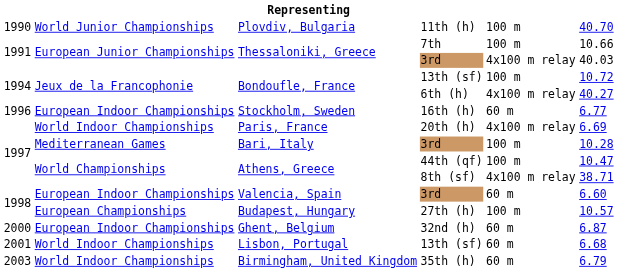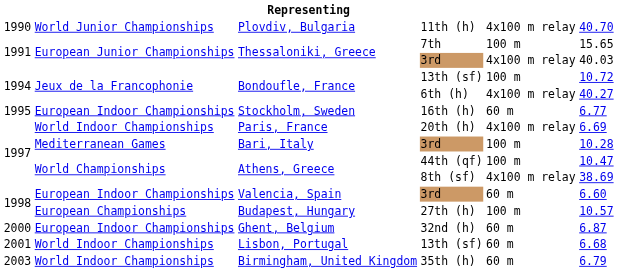Plovdiv, Bulgaria | column 5: 100 m -> 4x100 m relay
Thessaloniki, Greece / 7th | column 6: 10.66 -> 15.65
Stockholm, Sweden | column 1: 1996 -> 1995
Athens, Greece / 8th (sf) | column 6: 38.71 -> 38.69
